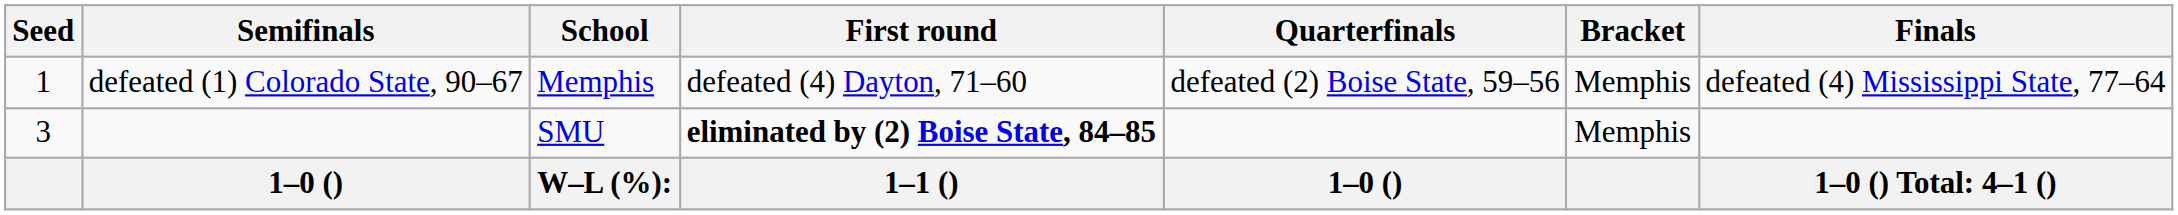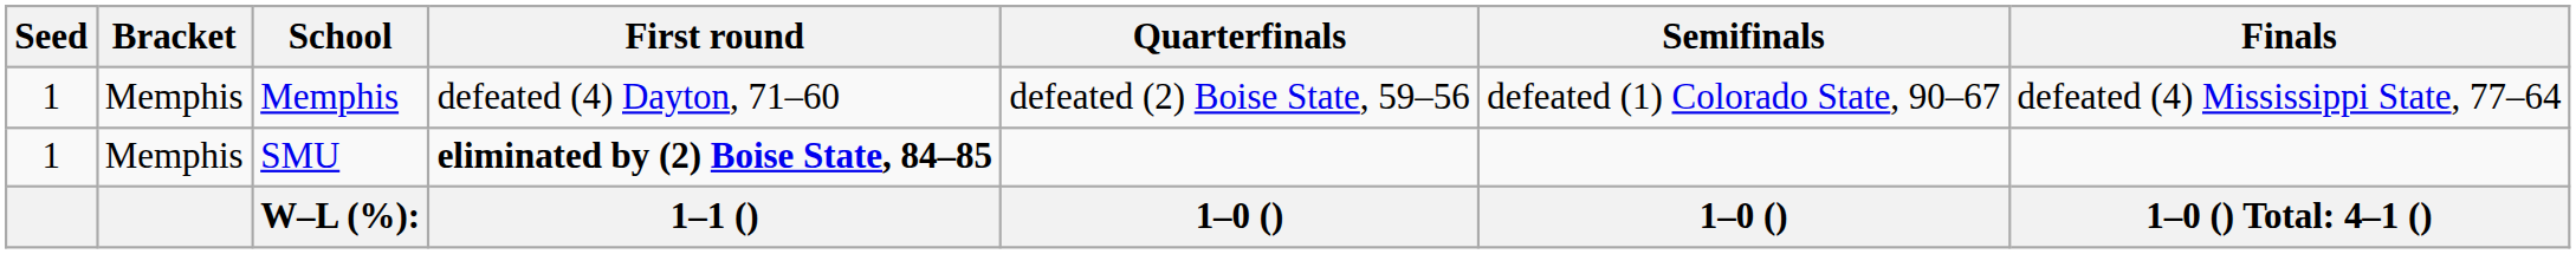columns swapped: Bracket <-> Semifinals
SMU | Seed: 3 -> 1
